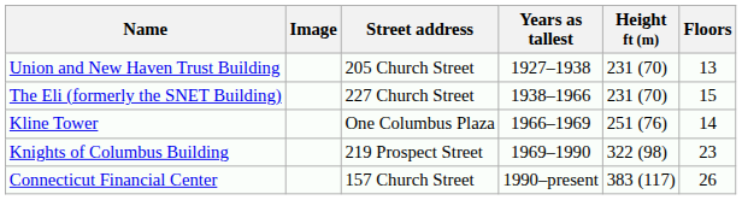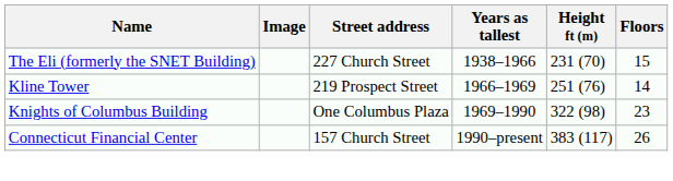- row: Union and New Haven Trust Building | 205 Church Street | 1927–1938 | 231 (70) | 13
Kline Tower | Street address: One Columbus Plaza -> 219 Prospect Street
Knights of Columbus Building | Street address: 219 Prospect Street -> One Columbus Plaza
